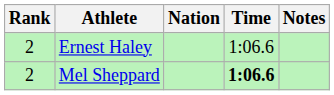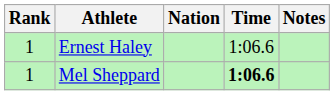Ernest Haley | Rank: 2 -> 1
Mel Sheppard | Rank: 2 -> 1
